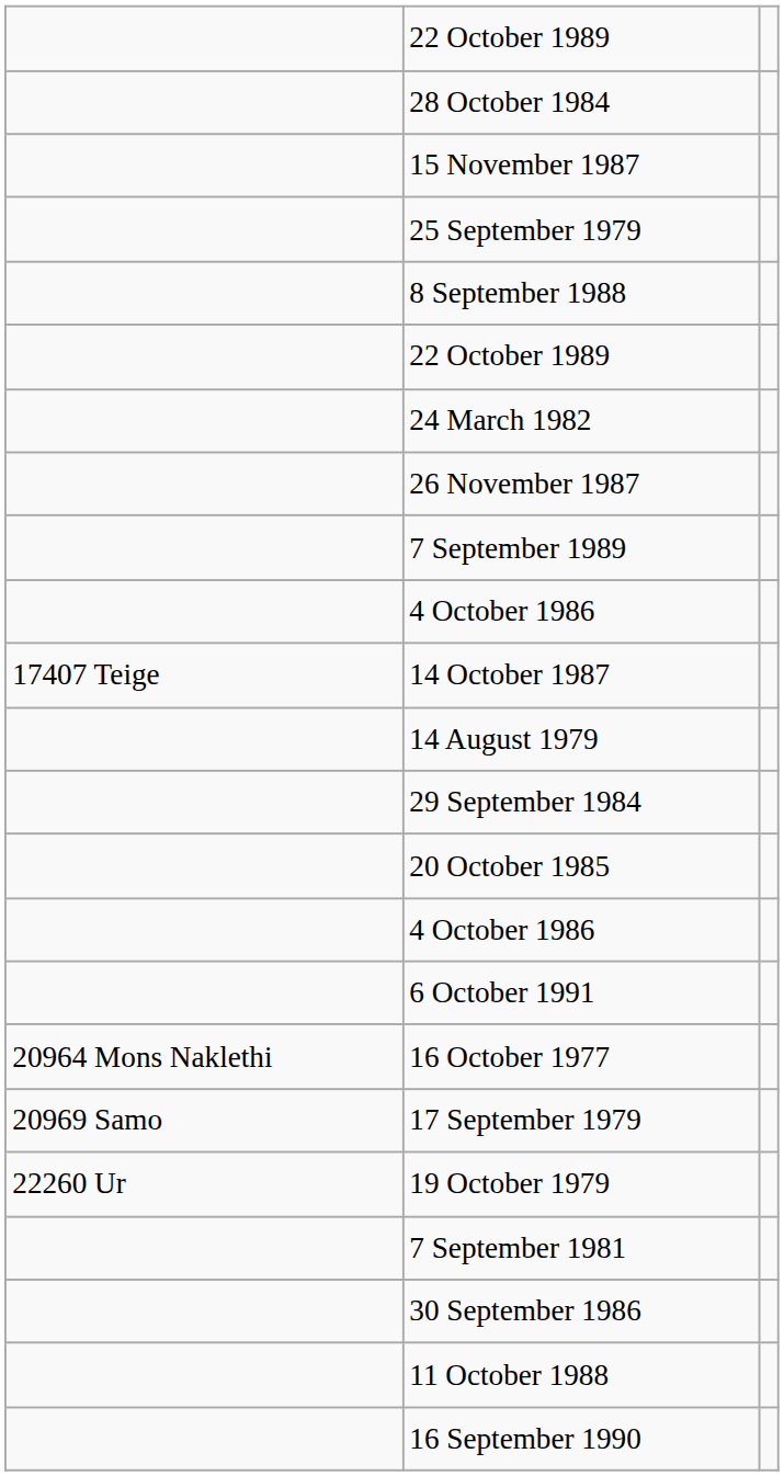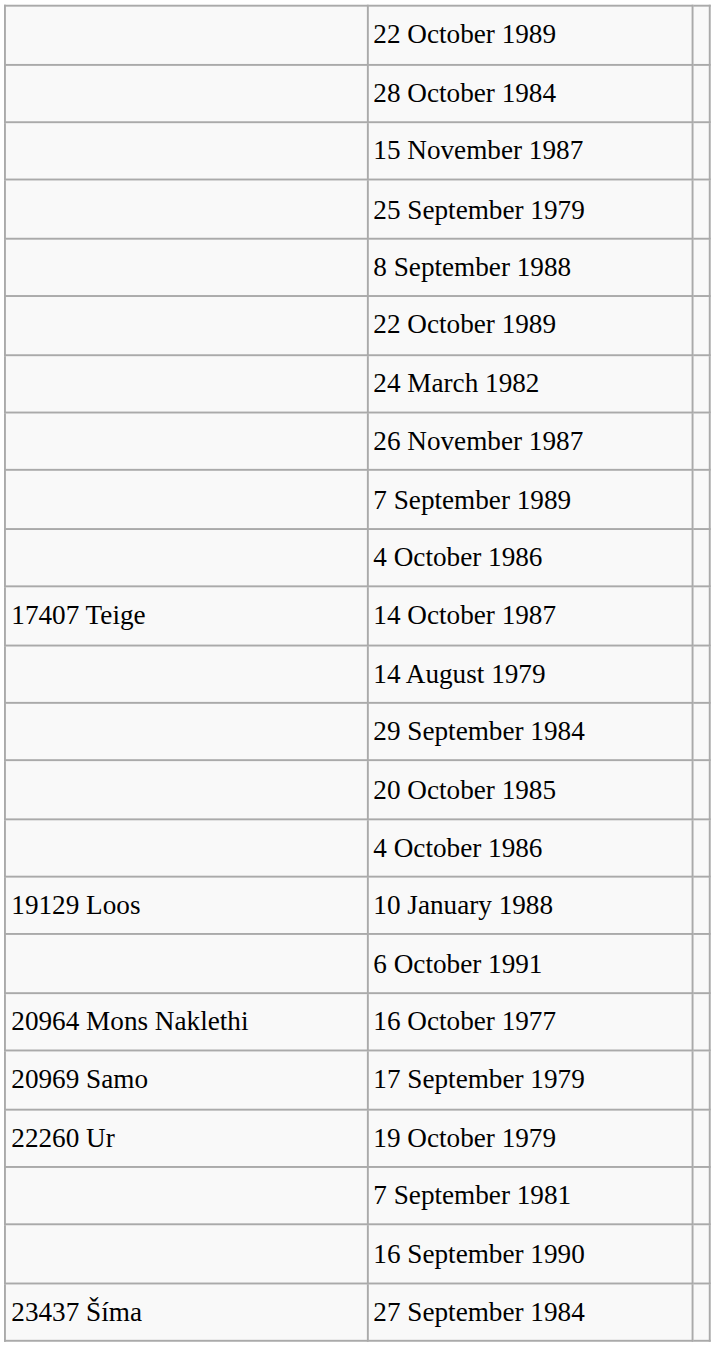+ row: 19129 Loos | 10 January 1988
- row: 30 September 1986
- row: 11 October 1988
+ row: 23437 Šíma | 27 September 1984
